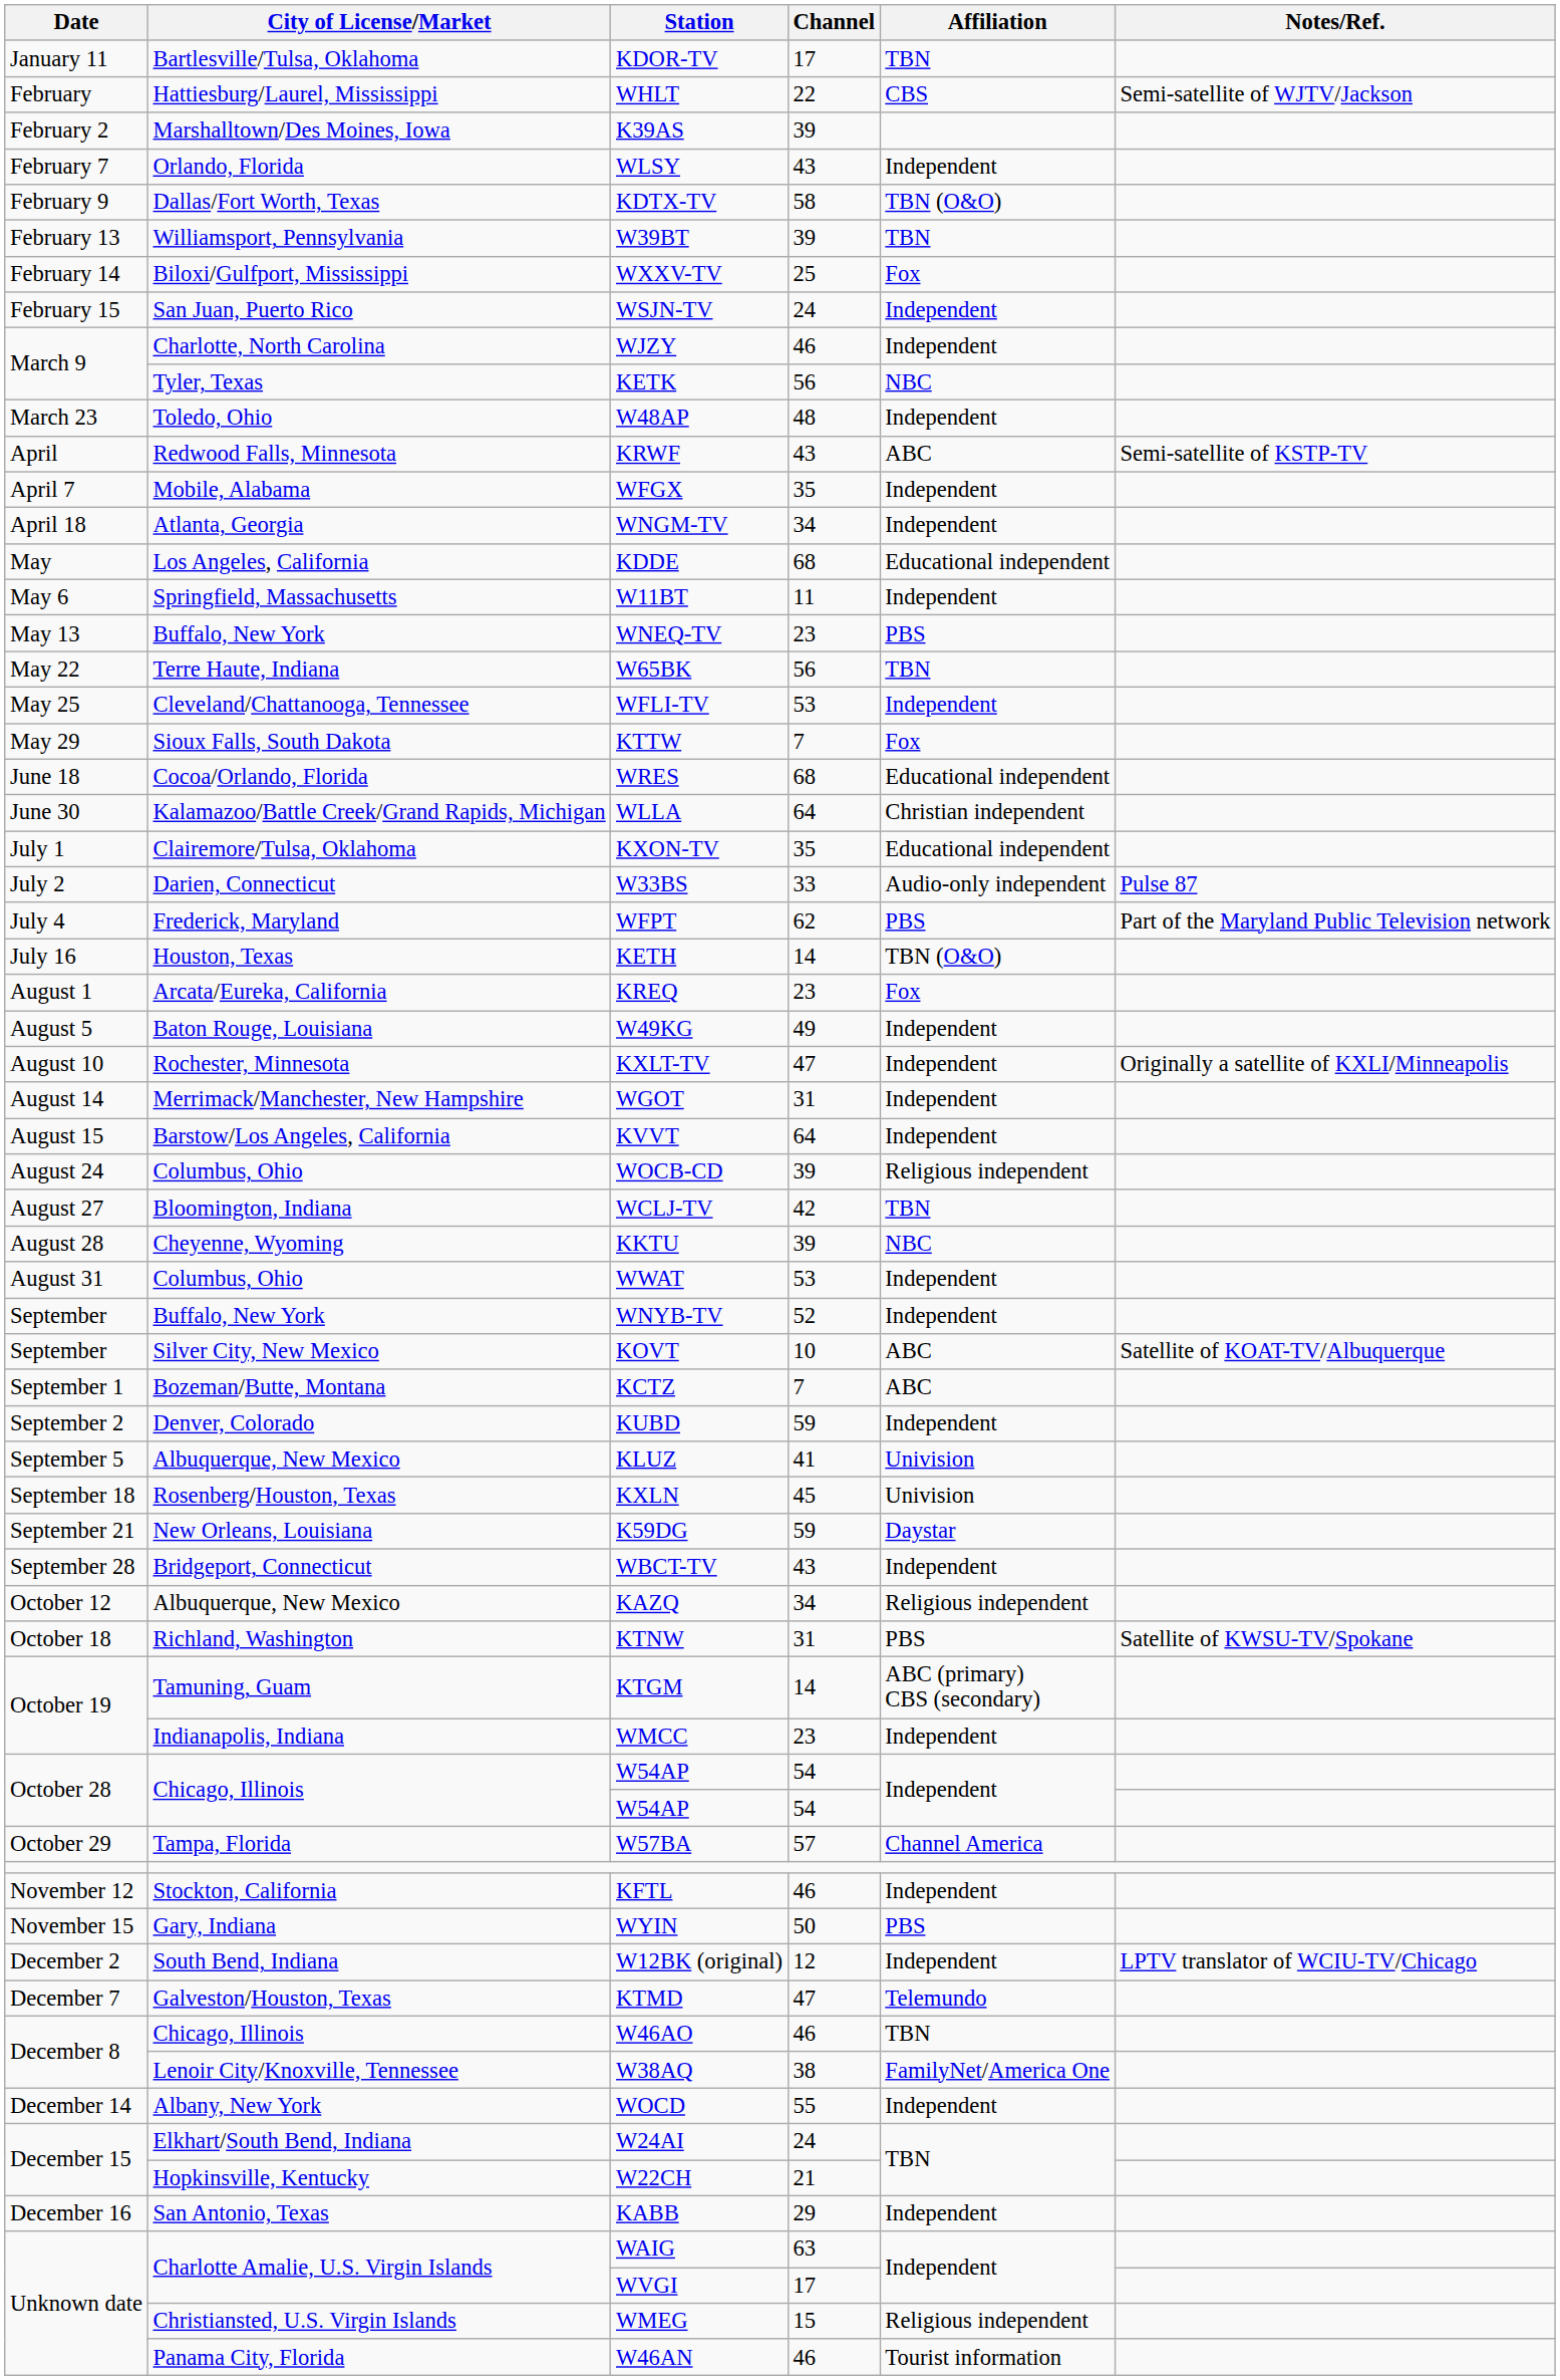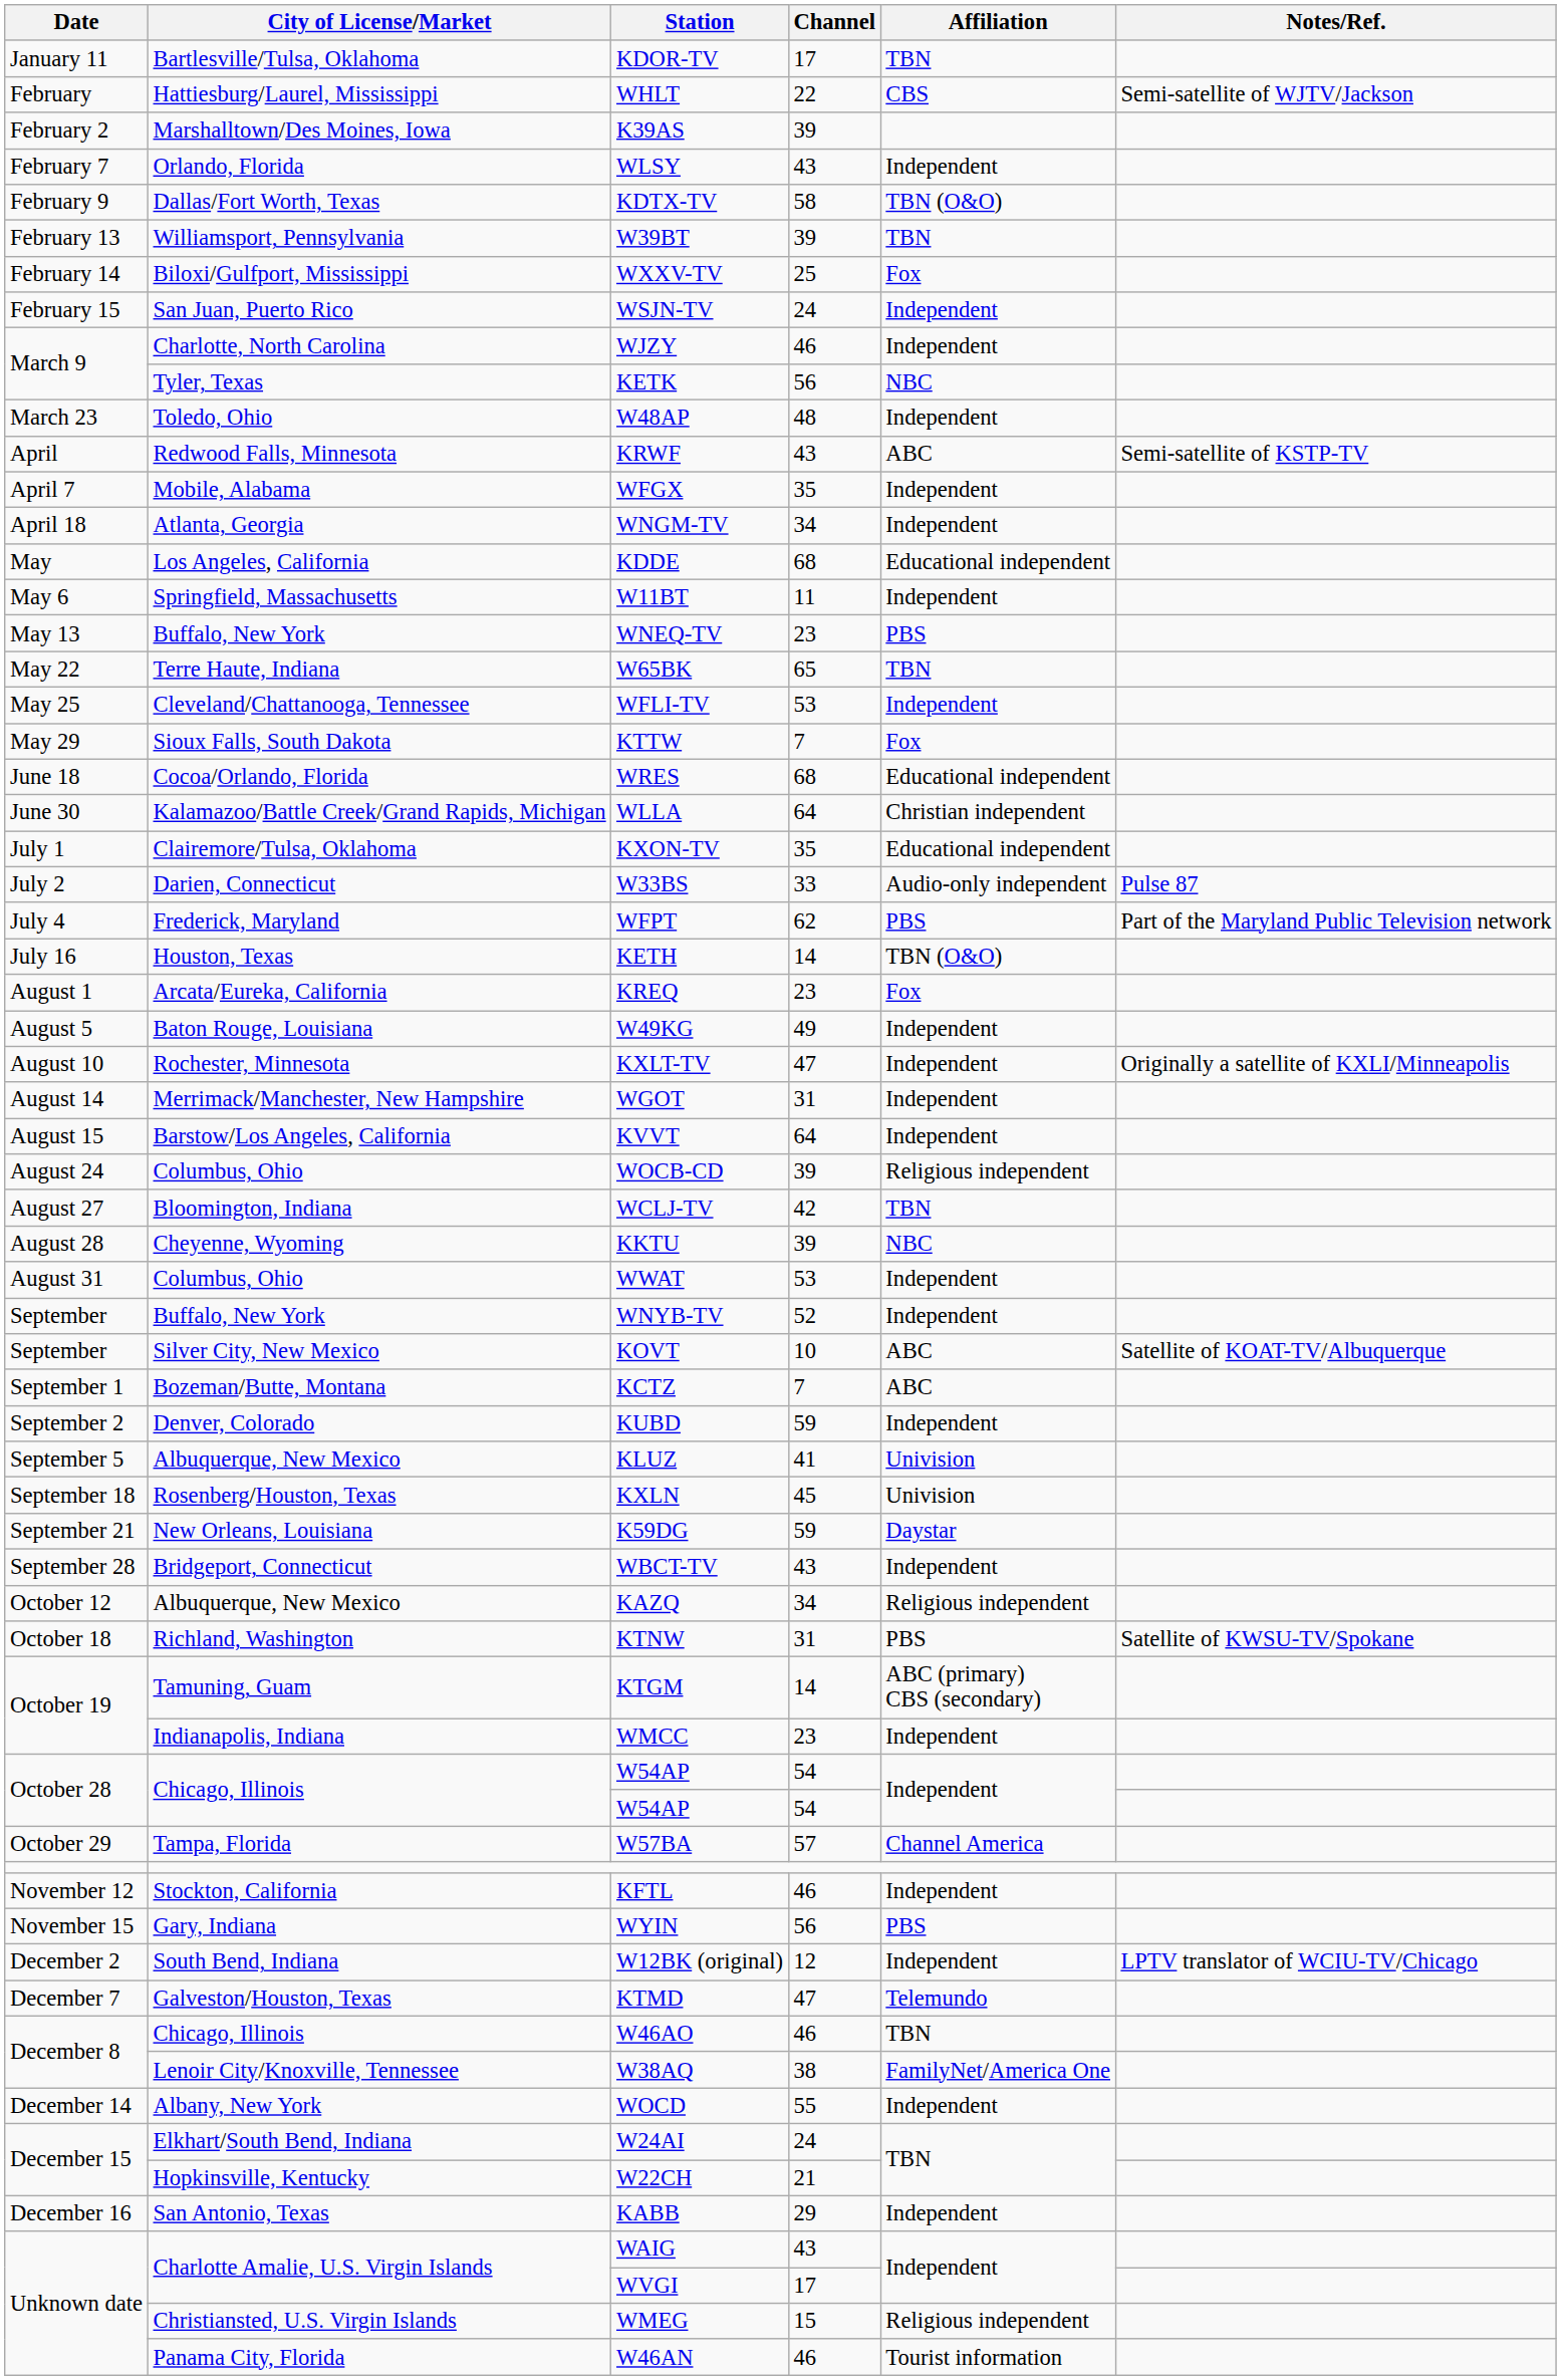W65BK | Channel: 56 -> 65
WYIN | Channel: 50 -> 56
WAIG | Channel: 63 -> 43
